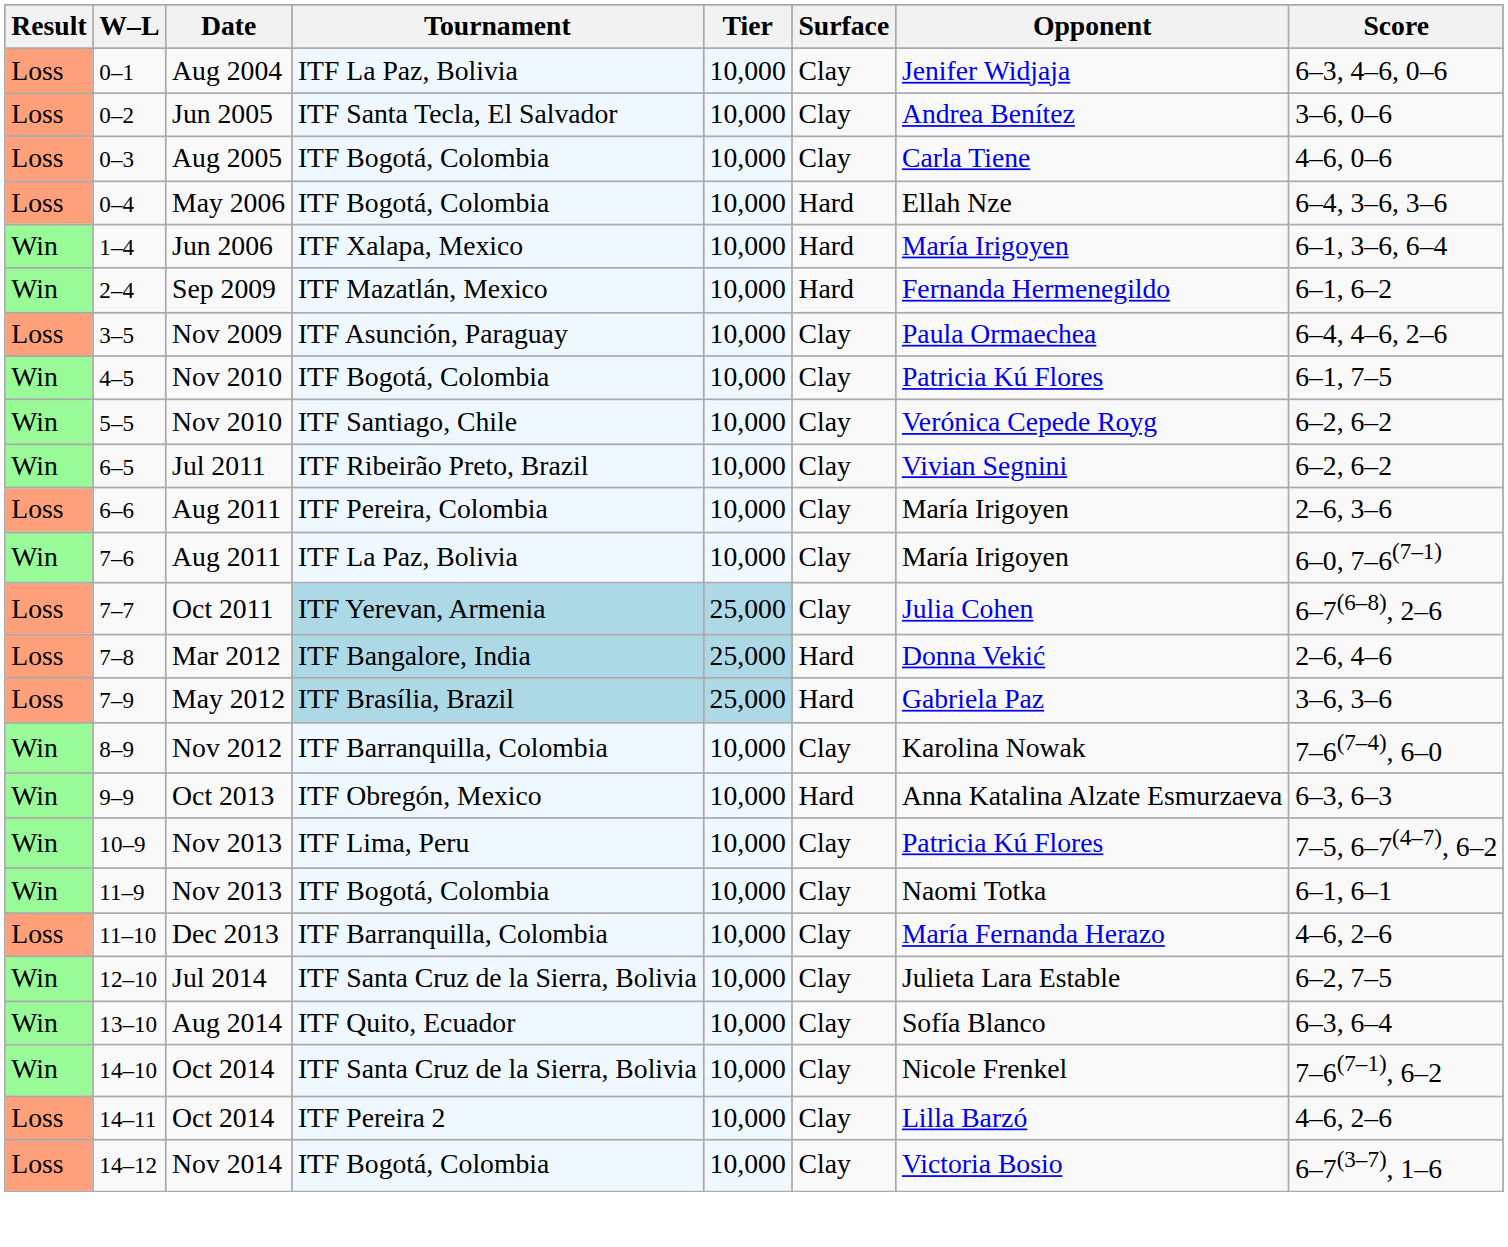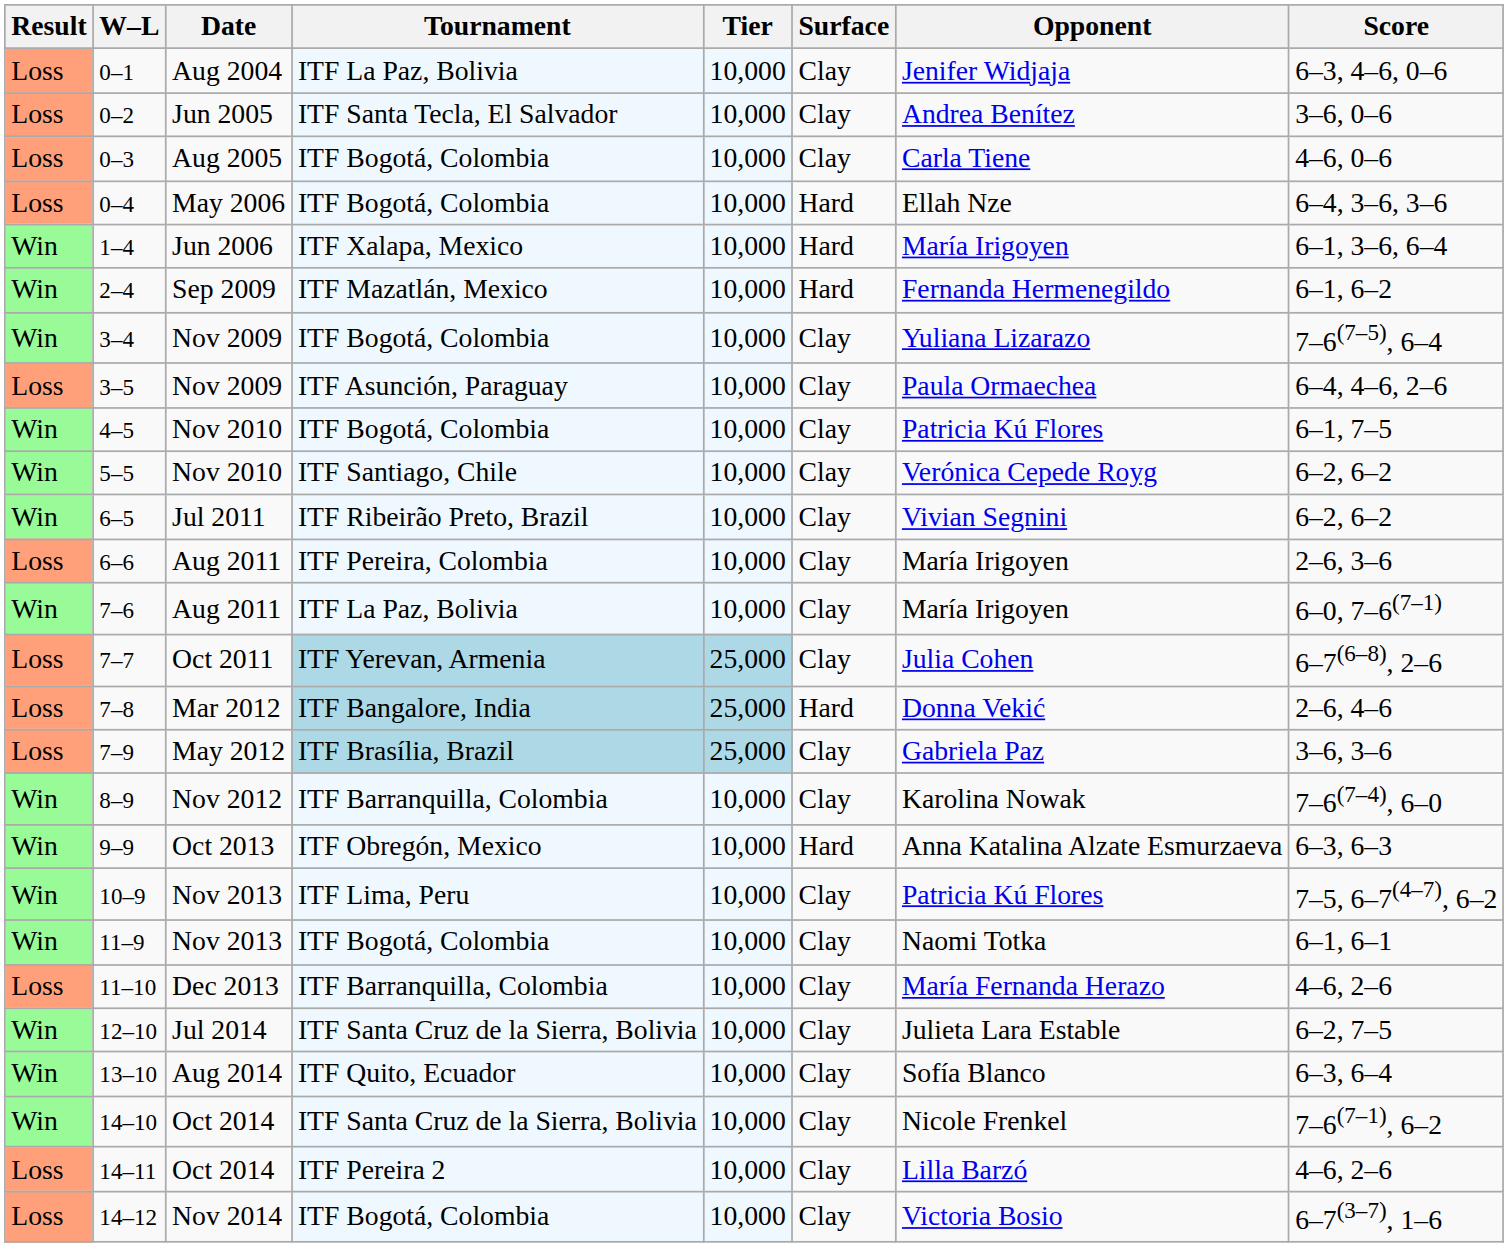+ row: Win | 3–4 | Nov 2009 | ITF Bogotá, Colombia | 10,000 | Clay | Yuliana Lizarazo | 7–6(7–5), 6–4
7–9 | Surface: Hard -> Clay
